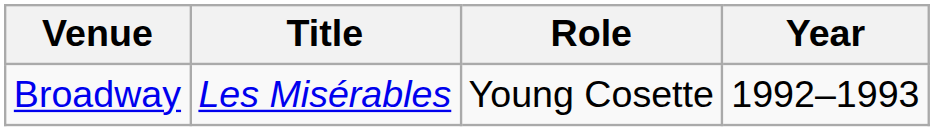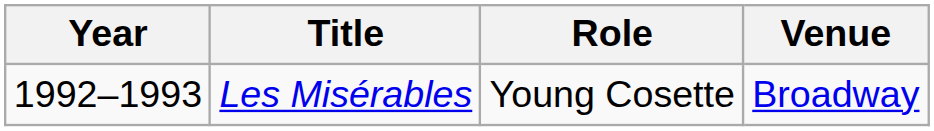columns swapped: Year <-> Venue
